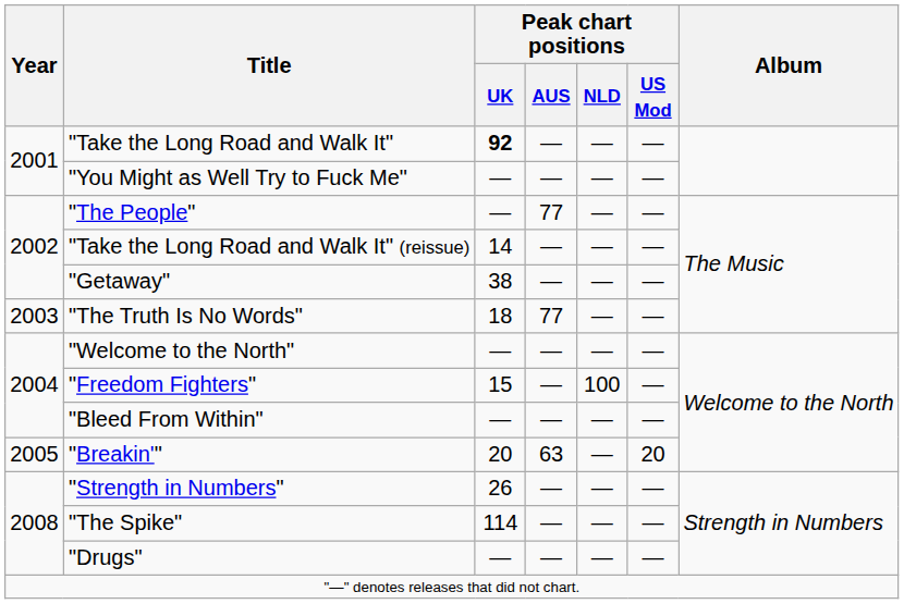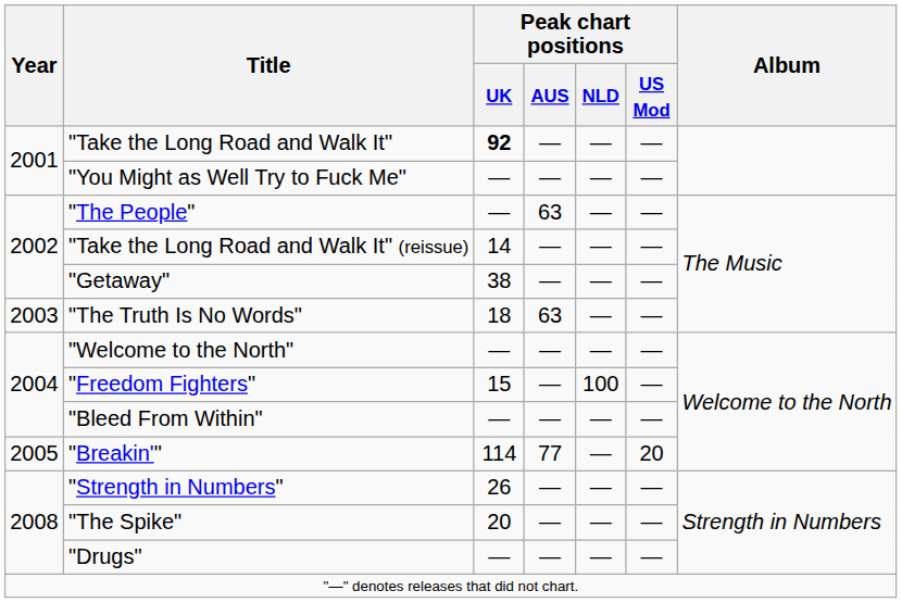"The People" | Peak chart positions / AUS: 77 -> 63
"The Truth Is No Words" | Peak chart positions / AUS: 77 -> 63
"Breakin'" | Peak chart positions / UK: 20 -> 114
"Breakin'" | Peak chart positions / AUS: 63 -> 77
"The Spike" | Peak chart positions / UK: 114 -> 20
